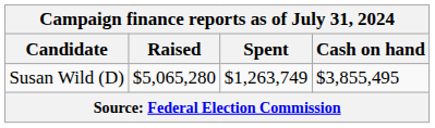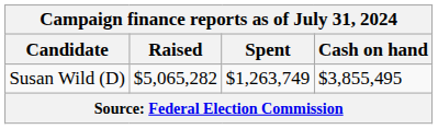Susan Wild (D) | Raised: $5,065,280 -> $5,065,282
